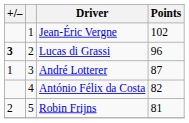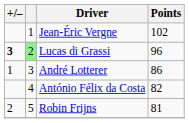Lucas di Grassi | column 2: no background -> lightgreen background
André Lotterer | Points: 87 -> 86
